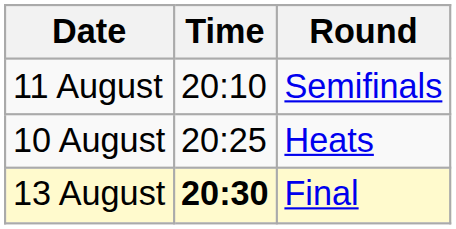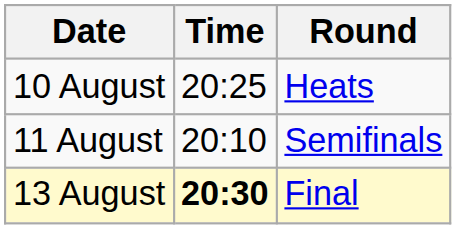rows swapped: 10 August <-> 11 August
